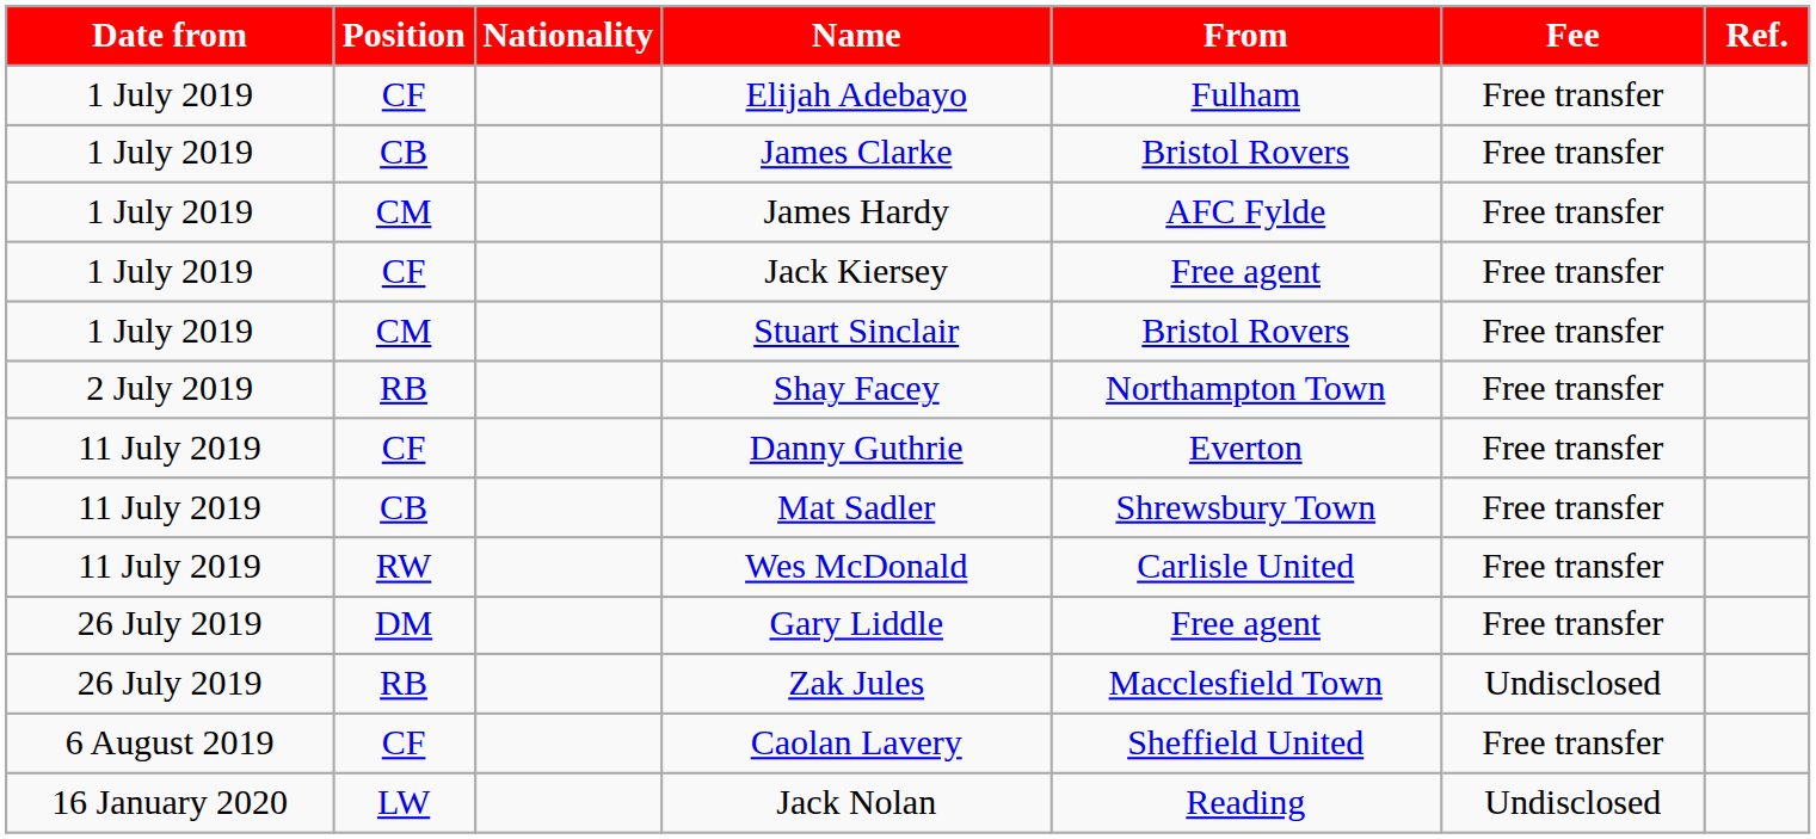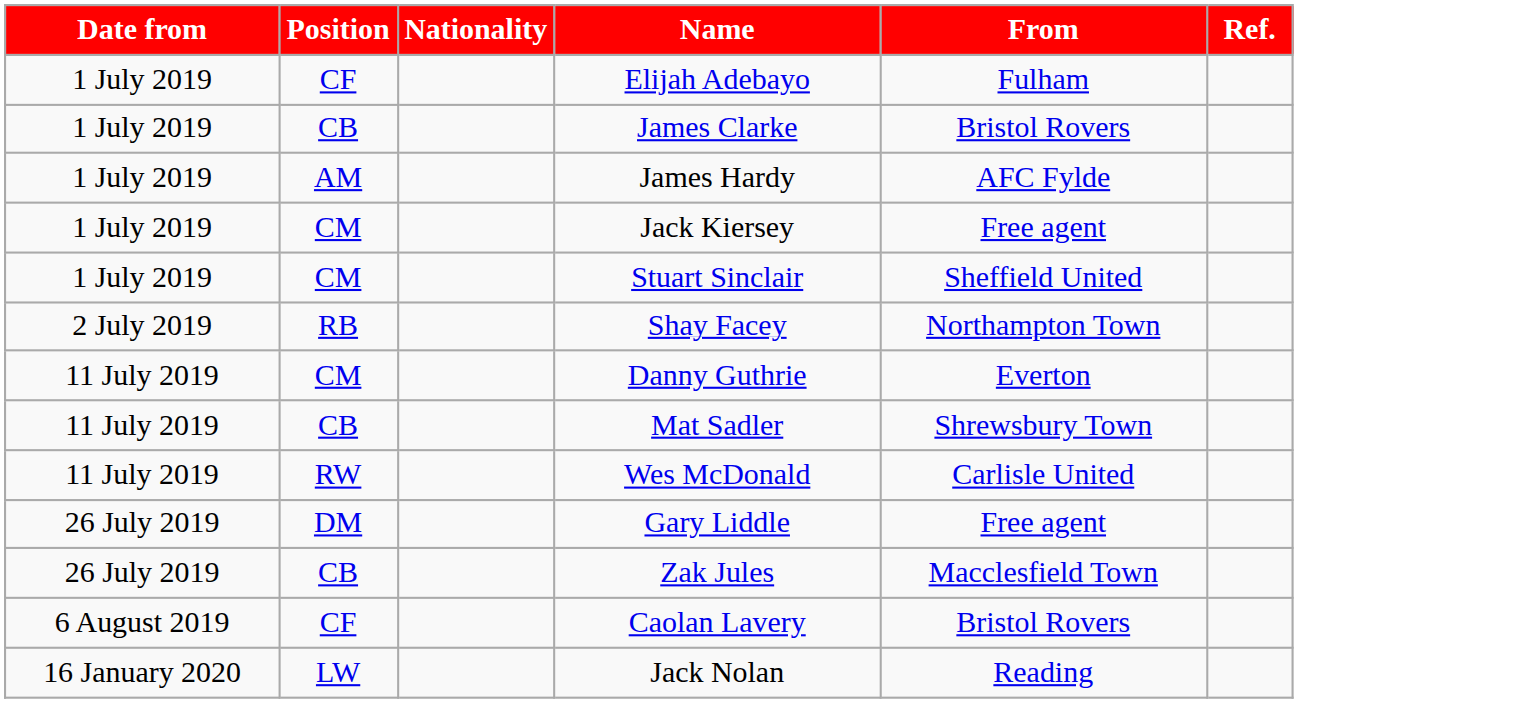- column: Fee | Free transfer | Free transfer | Free transfer | Free transfer | Free transfer | Free transfer | Free transfer | Free transfer | Free transfer | Free transfer | Undisclosed | Free transfer | Undisclosed
James Hardy | Position: CM -> AM
Jack Kiersey | Position: CF -> CM
Stuart Sinclair | From: Bristol Rovers -> Sheffield United
Danny Guthrie | Position: CF -> CM
Zak Jules | Position: RB -> CB
Caolan Lavery | From: Sheffield United -> Bristol Rovers
